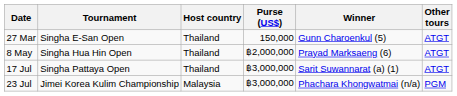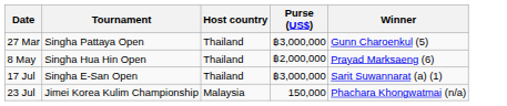- column: Other tours | ATGT | ATGT | ATGT | PGM
27 Mar | Tournament: Singha E-San Open -> Singha Pattaya Open
27 Mar | Purse (US$): 150,000 -> ฿3,000,000
17 Jul | Tournament: Singha Pattaya Open -> Singha E-San Open
23 Jul | Purse (US$): ฿3,000,000 -> 150,000
